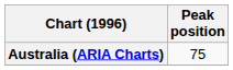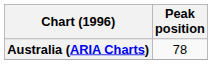Australia (ARIA Charts) | Peak position: 75 -> 78
